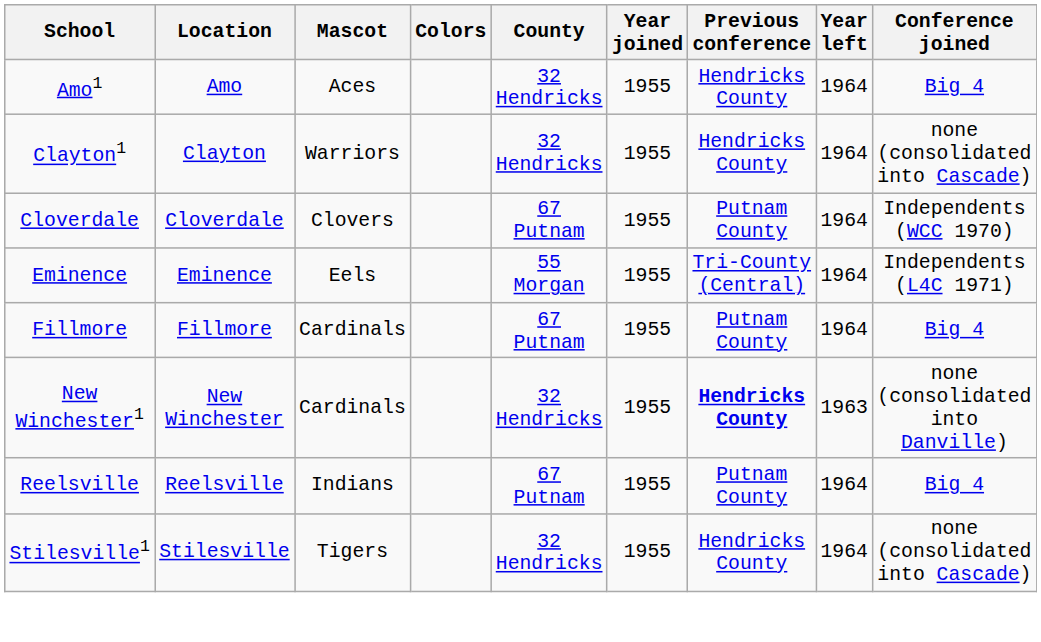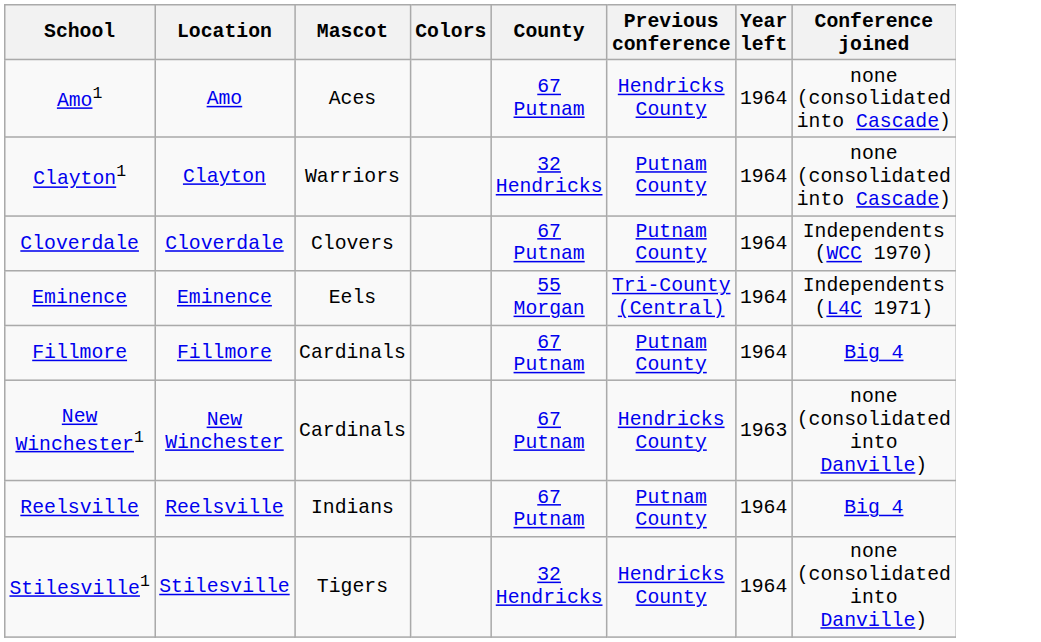- column: Year joined | 1955 | 1955 | 1955 | 1955 | 1955 | 1955 | 1955 | 1955
Amo1 | County: 32 Hendricks -> 67 Putnam
Amo1 | Conference joined: Big 4 -> none (consolidated into Cascade)
Clayton1 | Previous conference: Hendricks County -> Putnam County
New Winchester1 | County: 32 Hendricks -> 67 Putnam
New Winchester1 | Previous conference: bold -> normal
Stilesville1 | Conference joined: none (consolidated into Cascade) -> none (consolidated into Danville)
